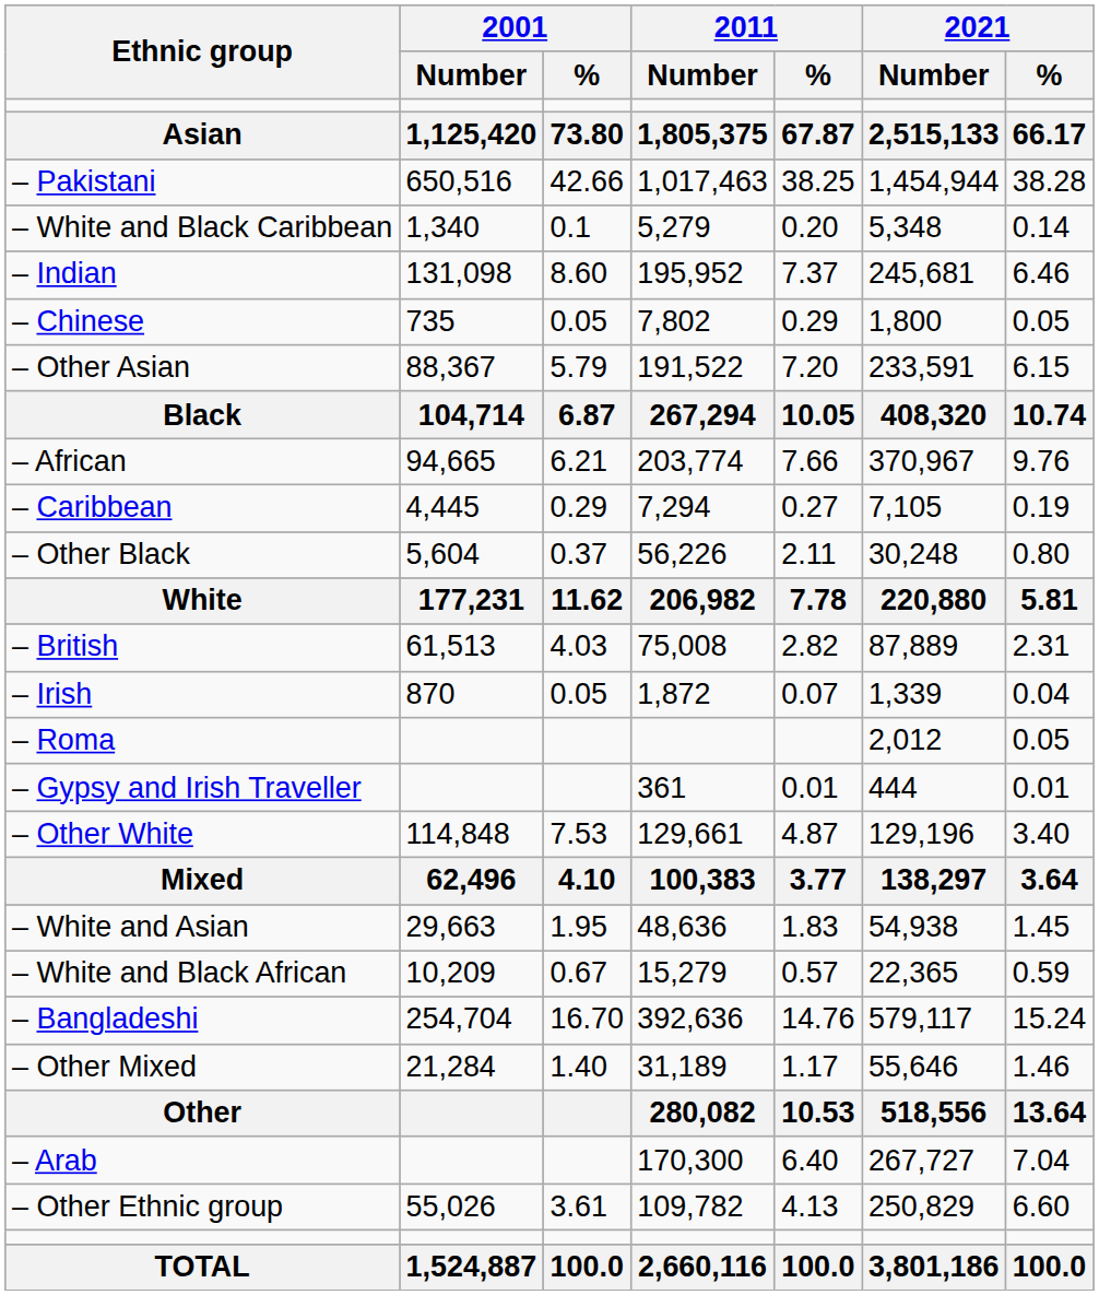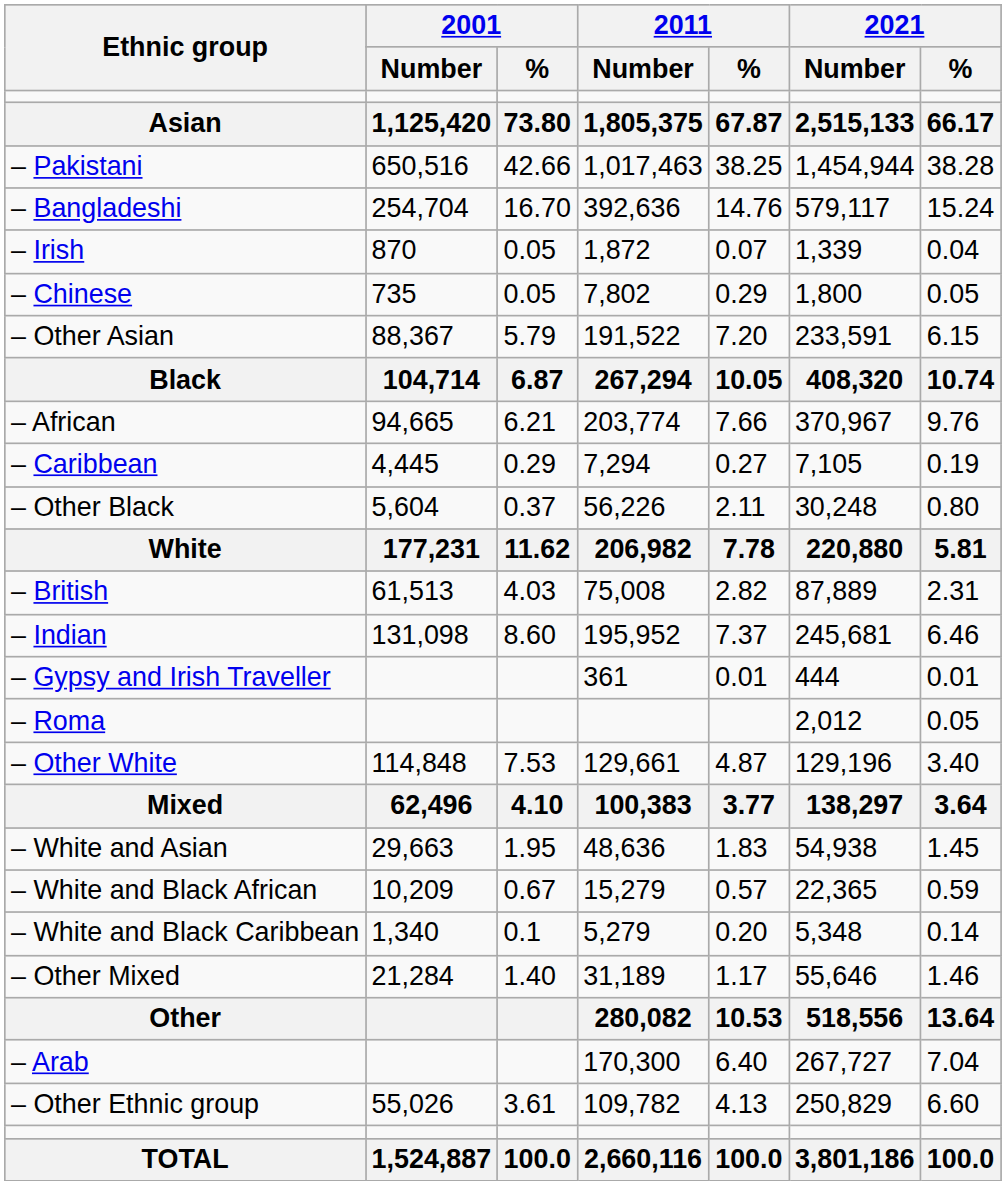rows swapped: – Bangladeshi <-> – White and Black Caribbean
rows swapped: – Indian <-> – Irish
rows swapped: – Roma <-> – Gypsy and Irish Traveller
